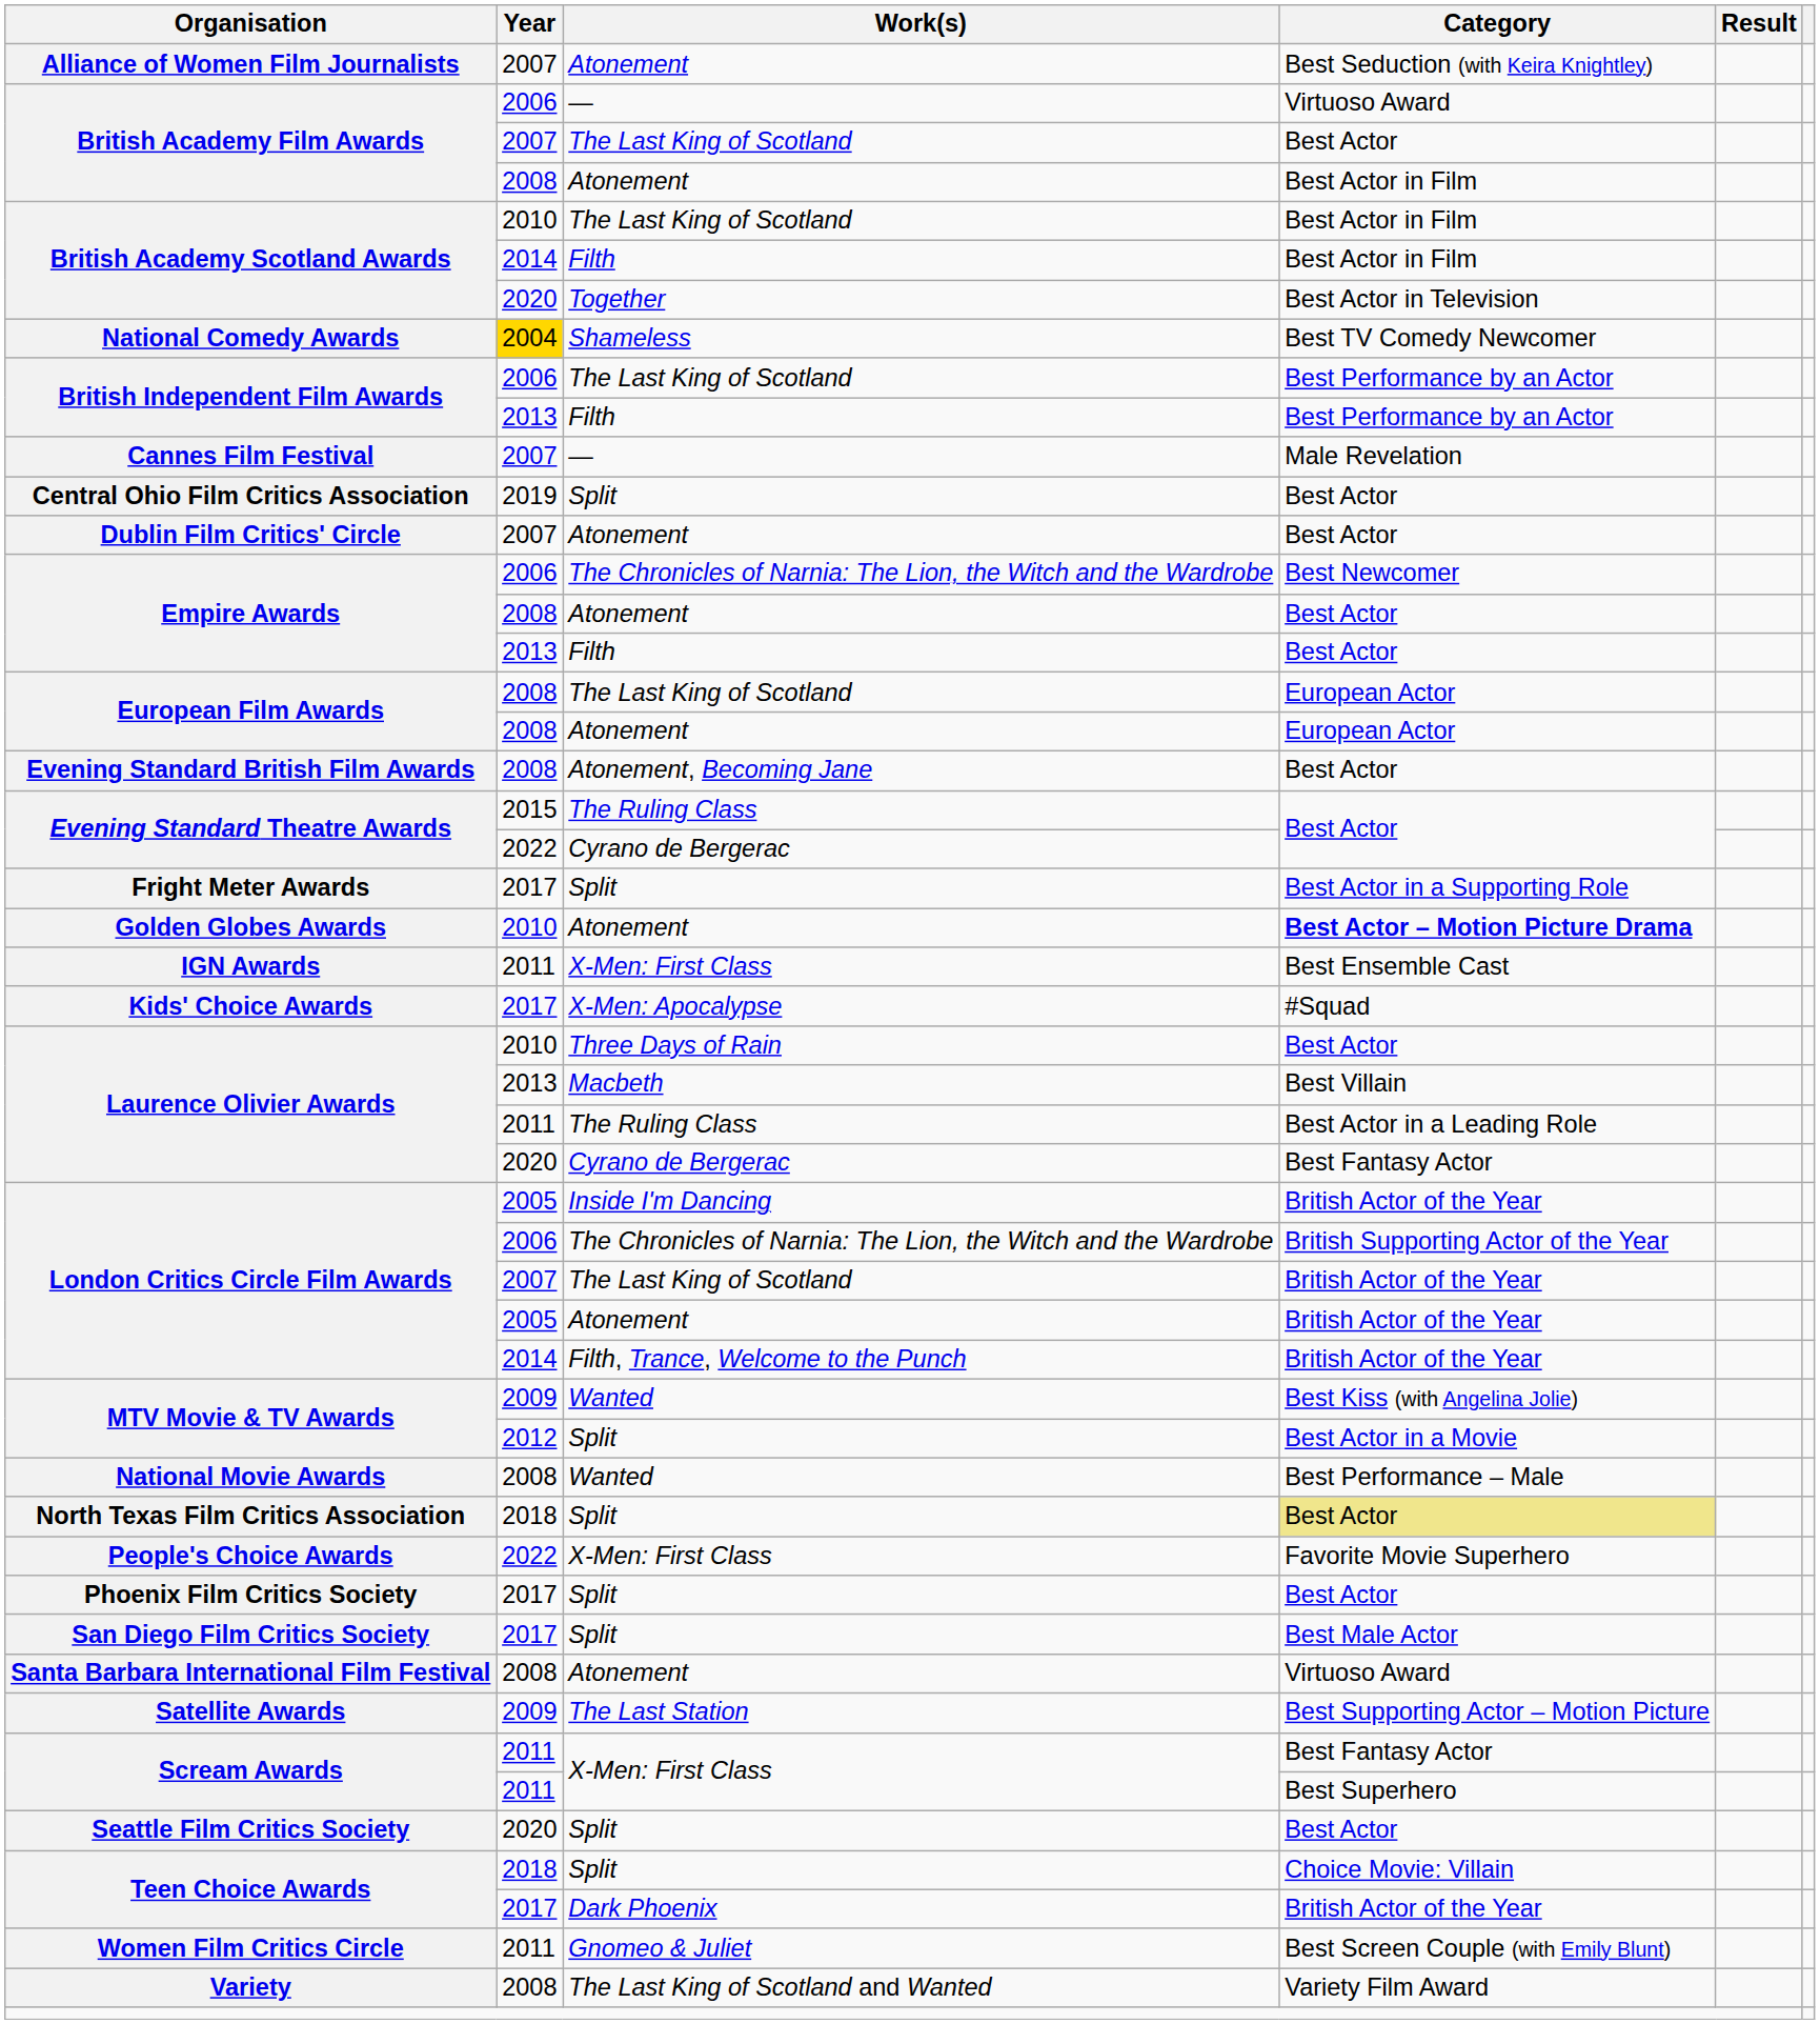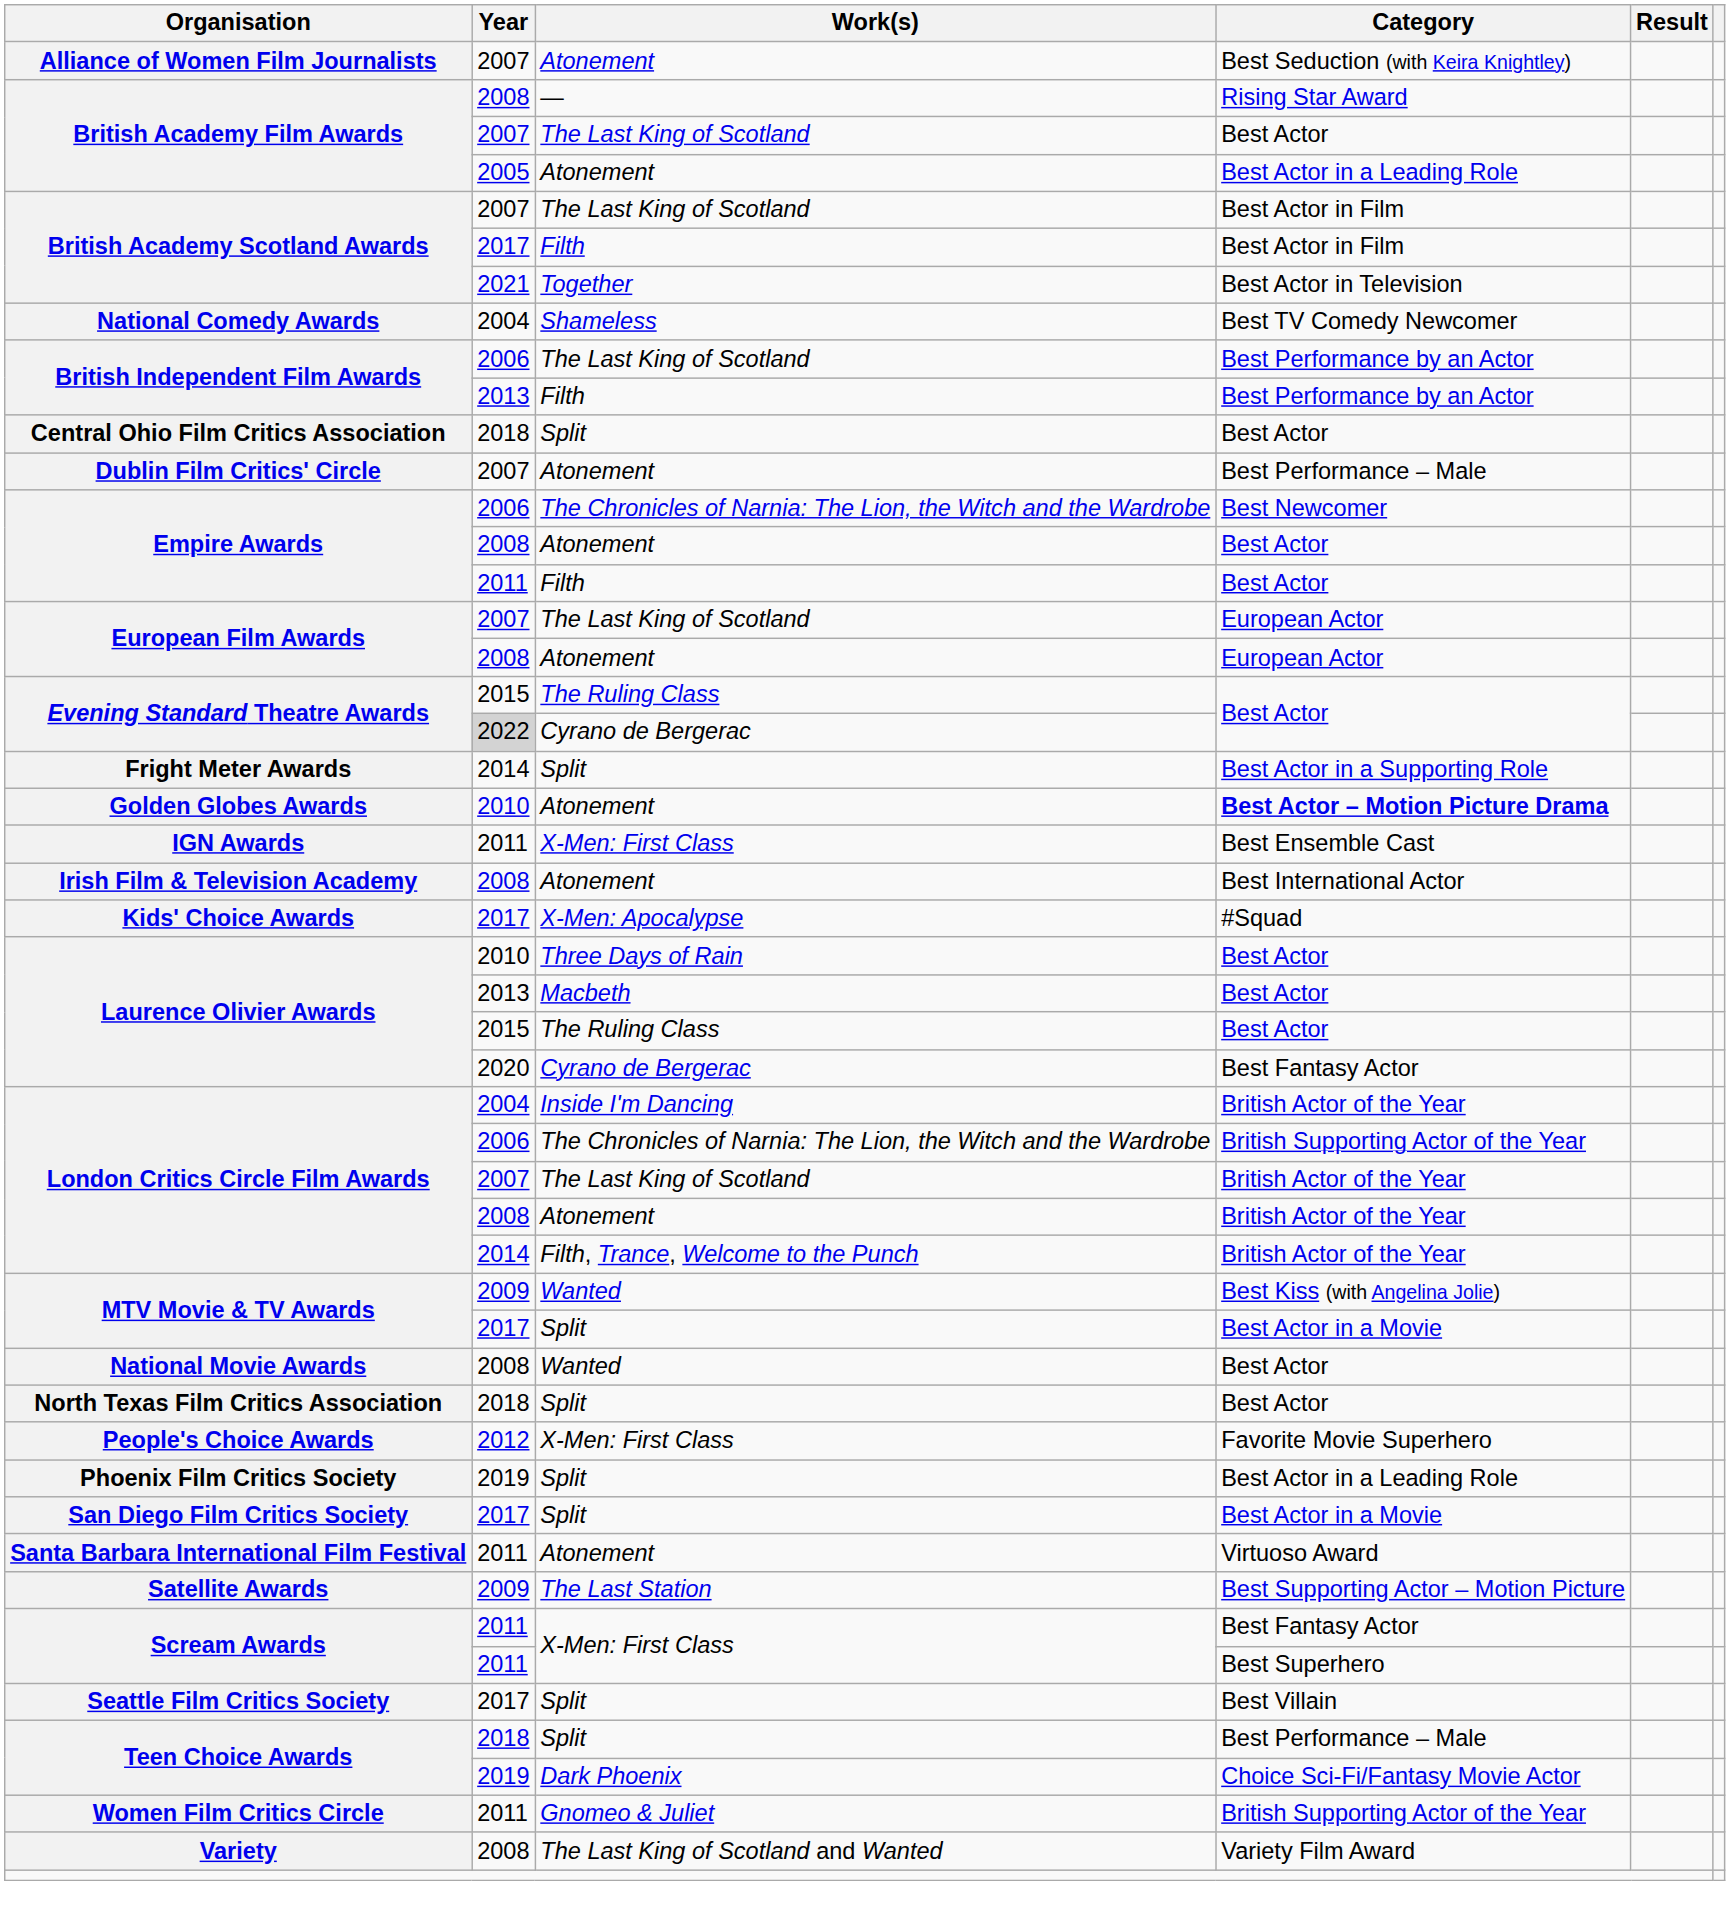British Academy Film Awards / — | Year: 2006 -> 2008
British Academy Film Awards / — | Category: Virtuoso Award -> Rising Star Award
British Academy Film Awards / Atonement | Year: 2008 -> 2005
British Academy Film Awards / Atonement | Category: Best Actor in Film -> Best Actor in a Leading Role
British Academy Scotland Awards / The Last King of Scotland | Year: 2010 -> 2007
British Academy Scotland Awards / Filth | Year: 2014 -> 2017
British Academy Scotland Awards / Together | Year: 2020 -> 2021
National Comedy Awards | Year: gold background -> no background
- row: Cannes Film Festival | 2007 | — | Male Revelation
Central Ohio Film Critics Association | Year: 2019 -> 2018
Dublin Film Critics' Circle | Category: Best Actor -> Best Performance – Male
Empire Awards / Filth | Year: 2013 -> 2011
European Film Awards / The Last King of Scotland | Year: 2008 -> 2007
- row: Evening Standard British Film Awards | 2008 | Atonement, Becoming Jane | Best Actor
Evening Standard Theatre Awards / Cyrano de Bergerac | Year: no background -> lightgrey background
Fright Meter Awards | Year: 2017 -> 2014
+ row: Irish Film & Television Academy | 2008 | Atonement | Best International Actor
Laurence Olivier Awards / Macbeth | Category: Best Villain -> Best Actor
Laurence Olivier Awards / The Ruling Class | Year: 2011 -> 2015
Laurence Olivier Awards / The Ruling Class | Category: Best Actor in a Leading Role -> Best Actor
London Critics Circle Film Awards / Inside I'm Dancing | Year: 2005 -> 2004
London Critics Circle Film Awards / Atonement | Year: 2005 -> 2008
MTV Movie & TV Awards / Split | Year: 2012 -> 2017
National Movie Awards | Category: Best Performance – Male -> Best Actor
North Texas Film Critics Association | Category: khaki background -> no background
People's Choice Awards | Year: 2022 -> 2012
Phoenix Film Critics Society | Year: 2017 -> 2019
Phoenix Film Critics Society | Category: Best Actor -> Best Actor in a Leading Role
San Diego Film Critics Society | Category: Best Male Actor -> Best Actor in a Movie
Santa Barbara International Film Festival | Year: 2008 -> 2011
Seattle Film Critics Society | Year: 2020 -> 2017
Seattle Film Critics Society | Category: Best Actor -> Best Villain
Teen Choice Awards / Split | Category: Choice Movie: Villain -> Best Performance – Male
Teen Choice Awards / Dark Phoenix | Year: 2017 -> 2019
Teen Choice Awards / Dark Phoenix | Category: British Actor of the Year -> Choice Sci-Fi/Fantasy Movie Actor
Women Film Critics Circle | Category: Best Screen Couple (with Emily Blunt) -> British Supporting Actor of the Year
